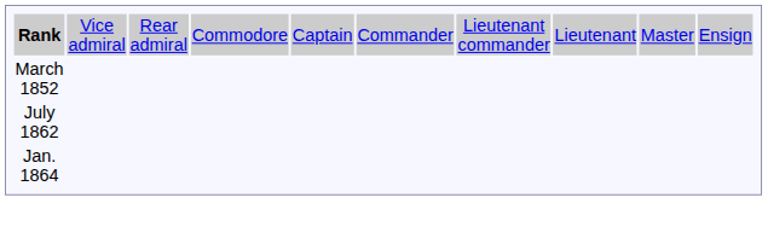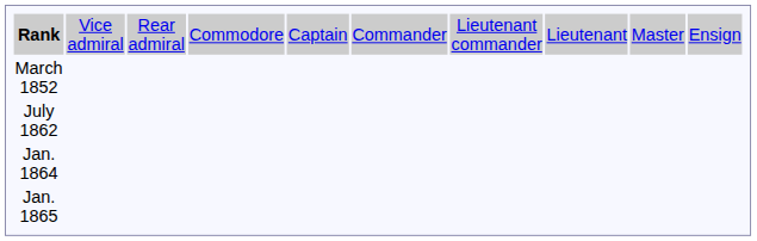+ row: Jan. 1865
